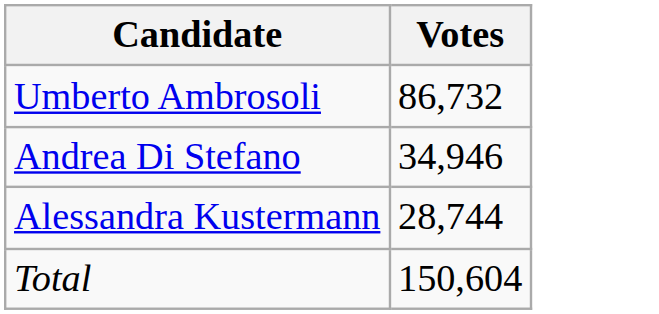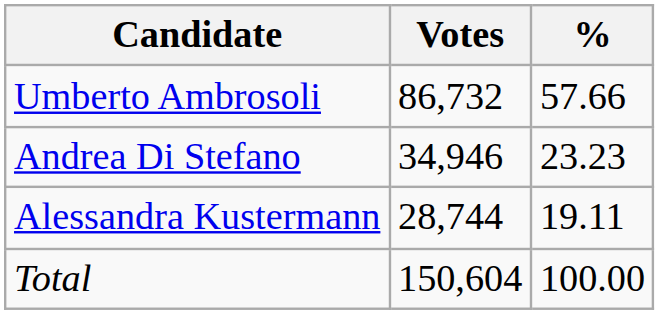+ column: % | 57.66 | 23.23 | 19.11 | 100.00
